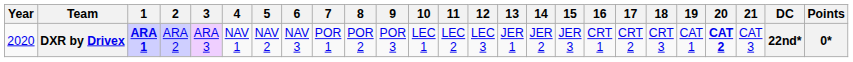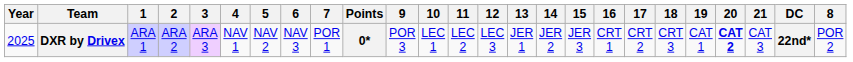columns swapped: 8 <-> Points
DXR by Drivex | Year: 2020 -> 2025
DXR by Drivex | 1: bold -> normal
